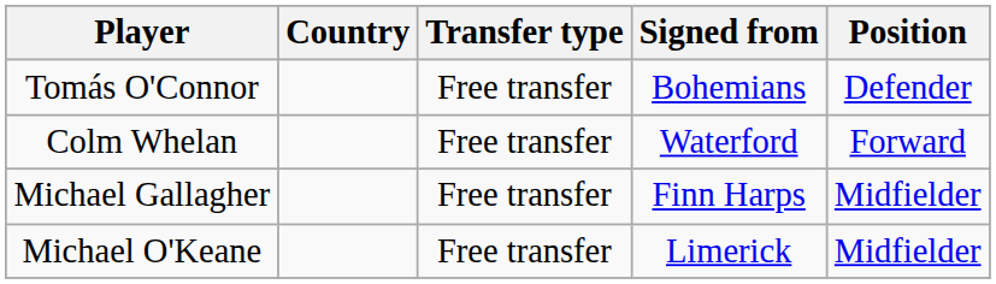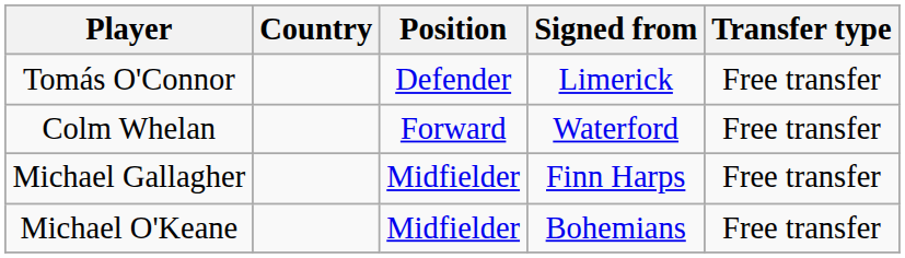columns swapped: Position <-> Transfer type
Tomás O'Connor | Signed from: Bohemians -> Limerick
Michael O'Keane | Signed from: Limerick -> Bohemians
